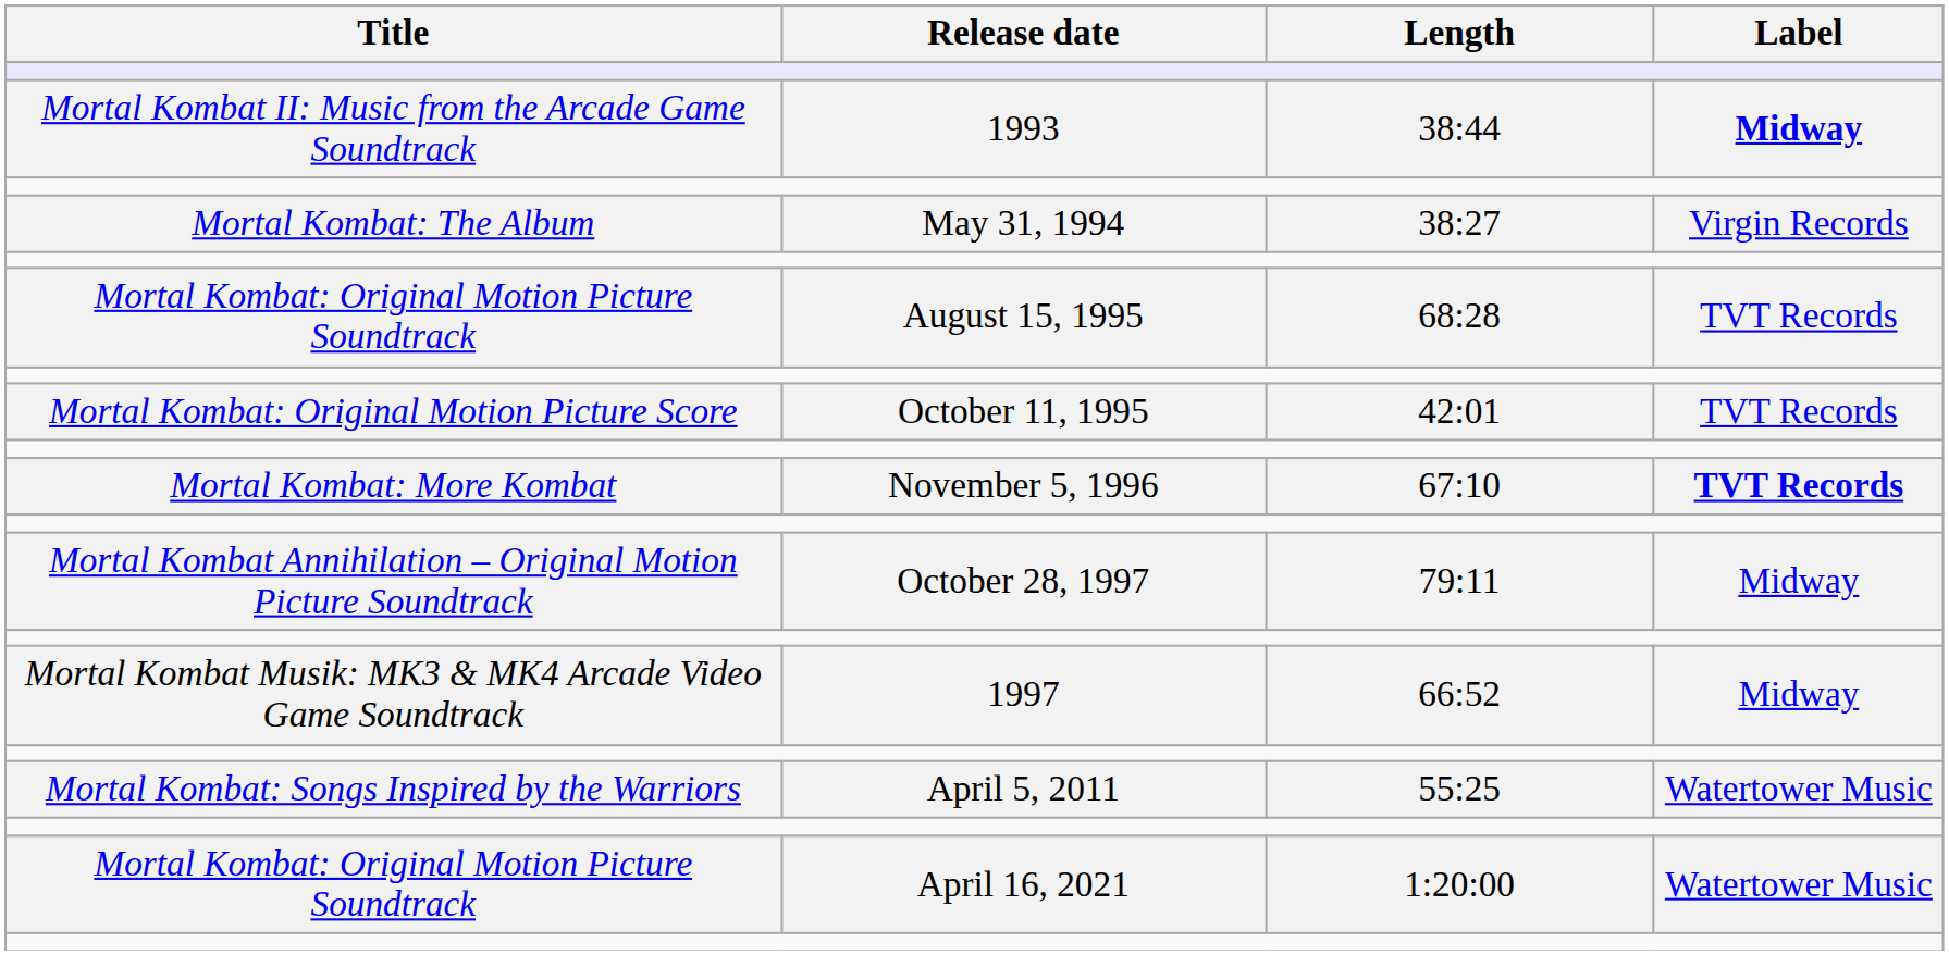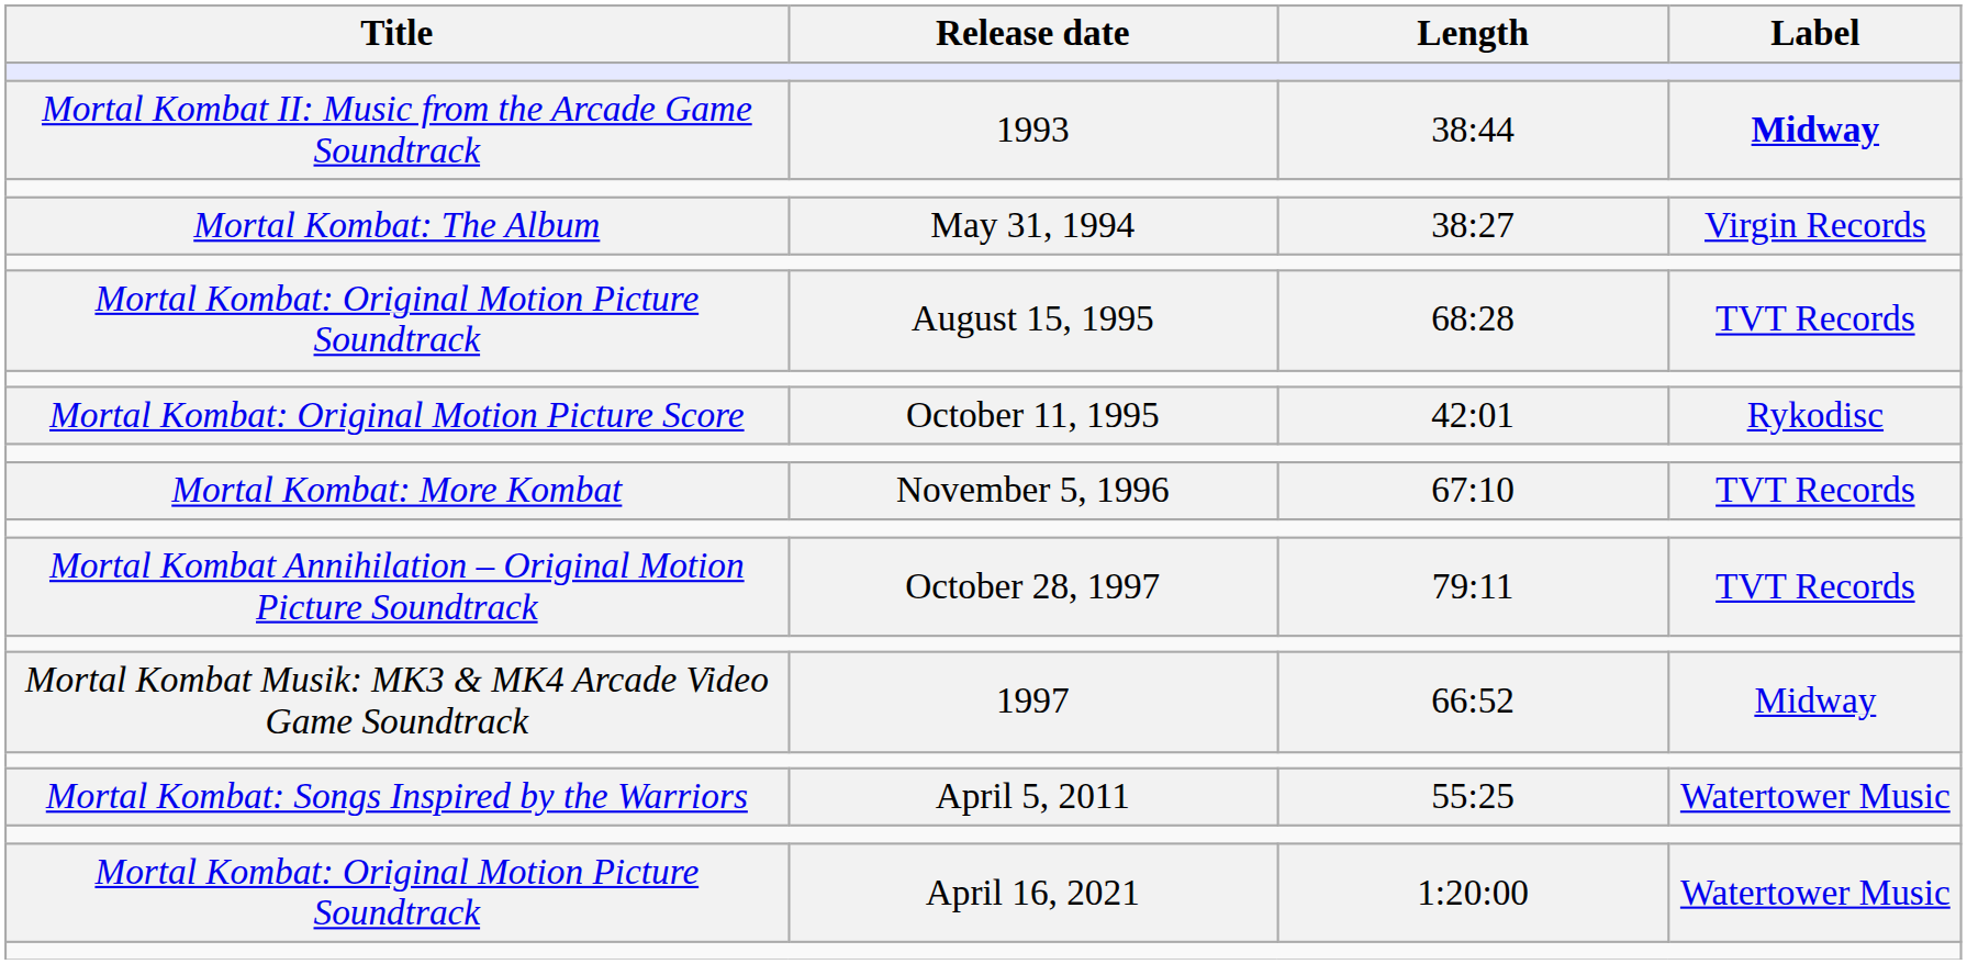October 11, 1995 | Label: TVT Records -> Rykodisc
November 5, 1996 | Label: bold -> normal
October 28, 1997 | Label: Midway -> TVT Records
